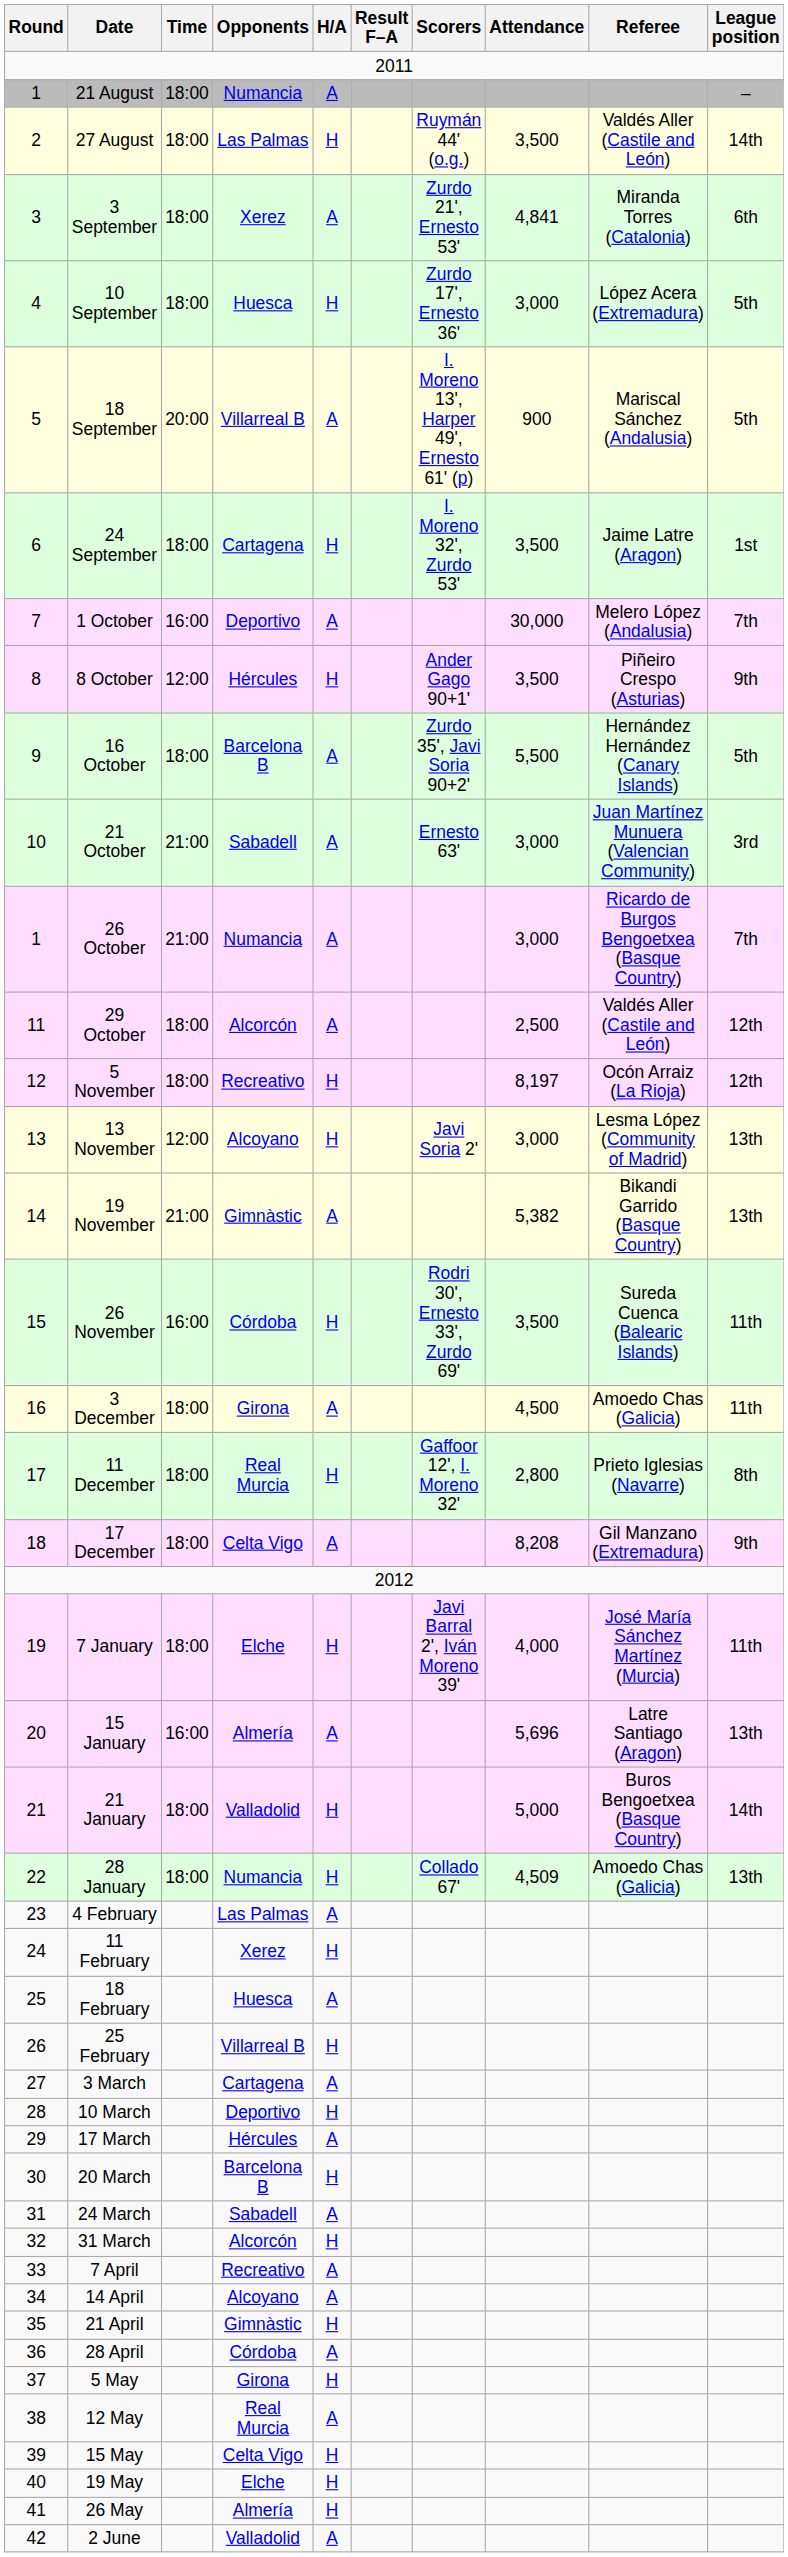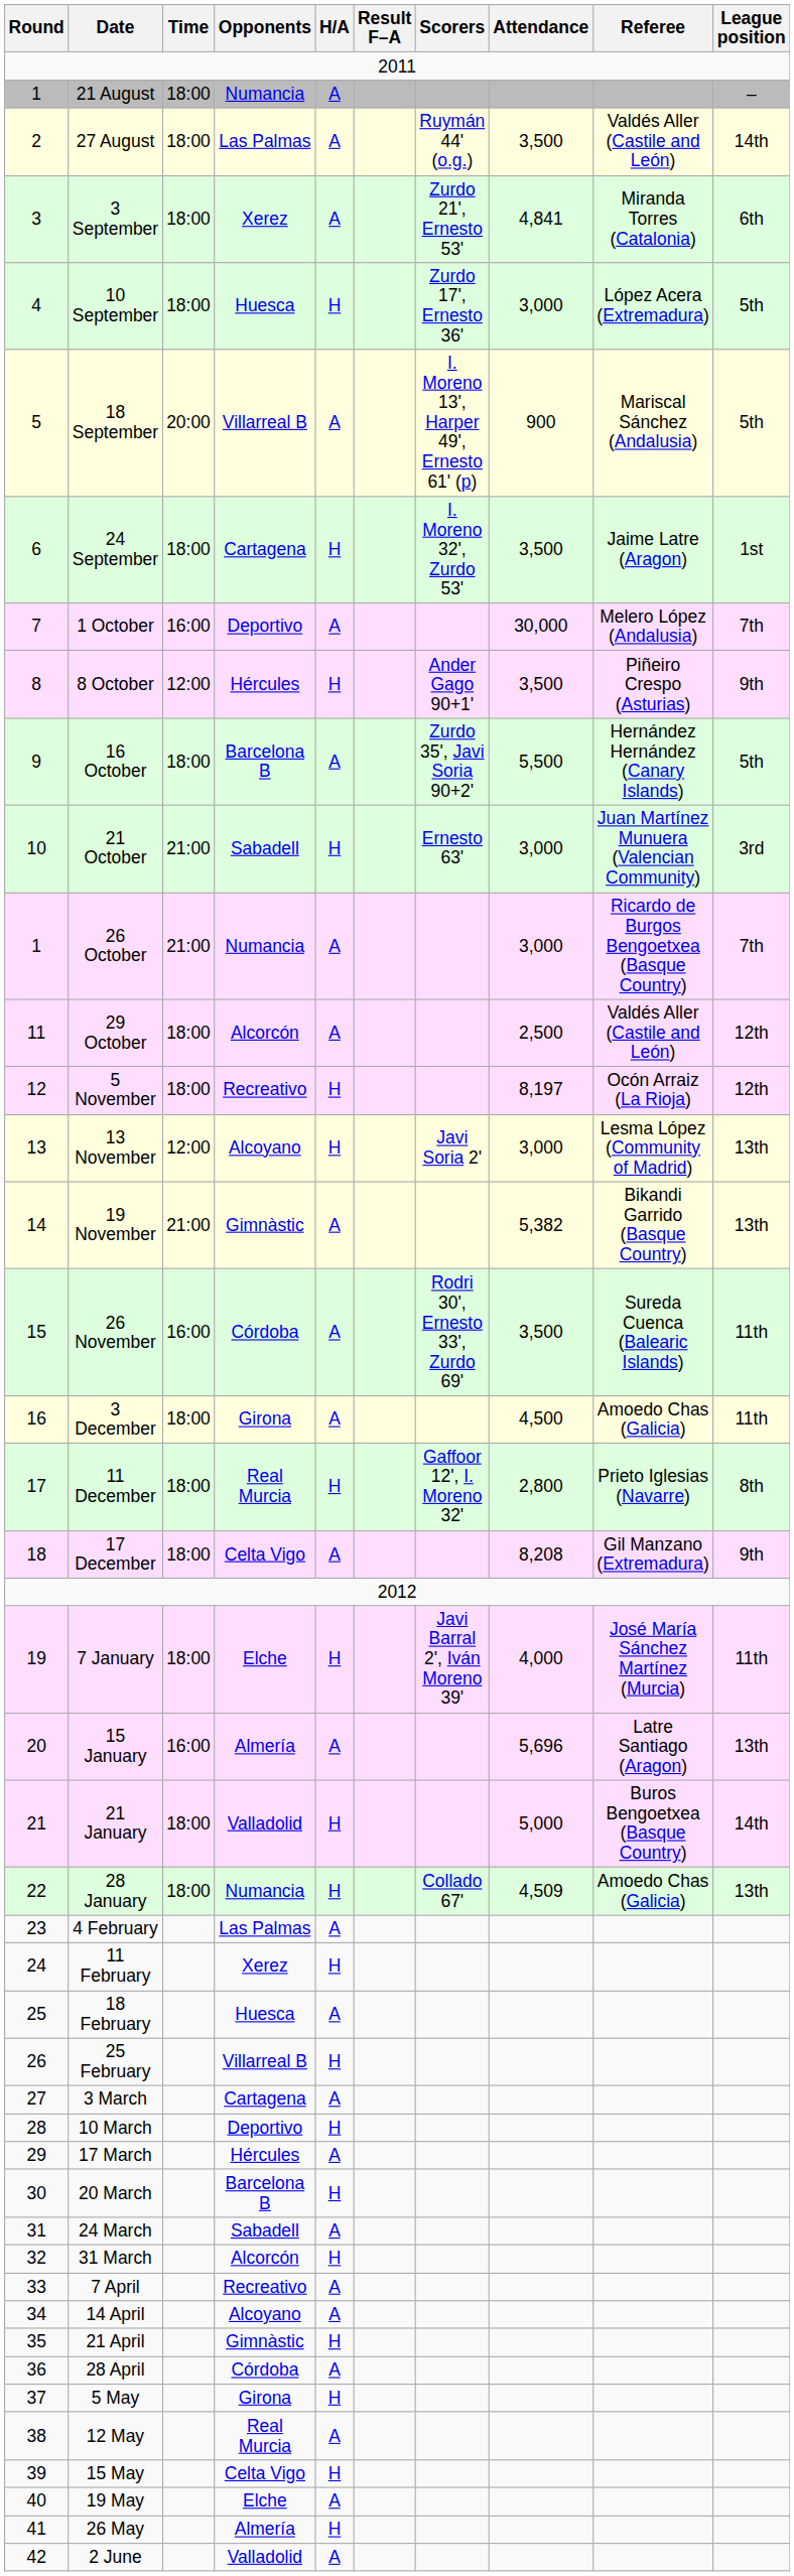27 August | H/A: H -> A
21 October | H/A: A -> H
26 November | H/A: H -> A
19 May | H/A: H -> A
